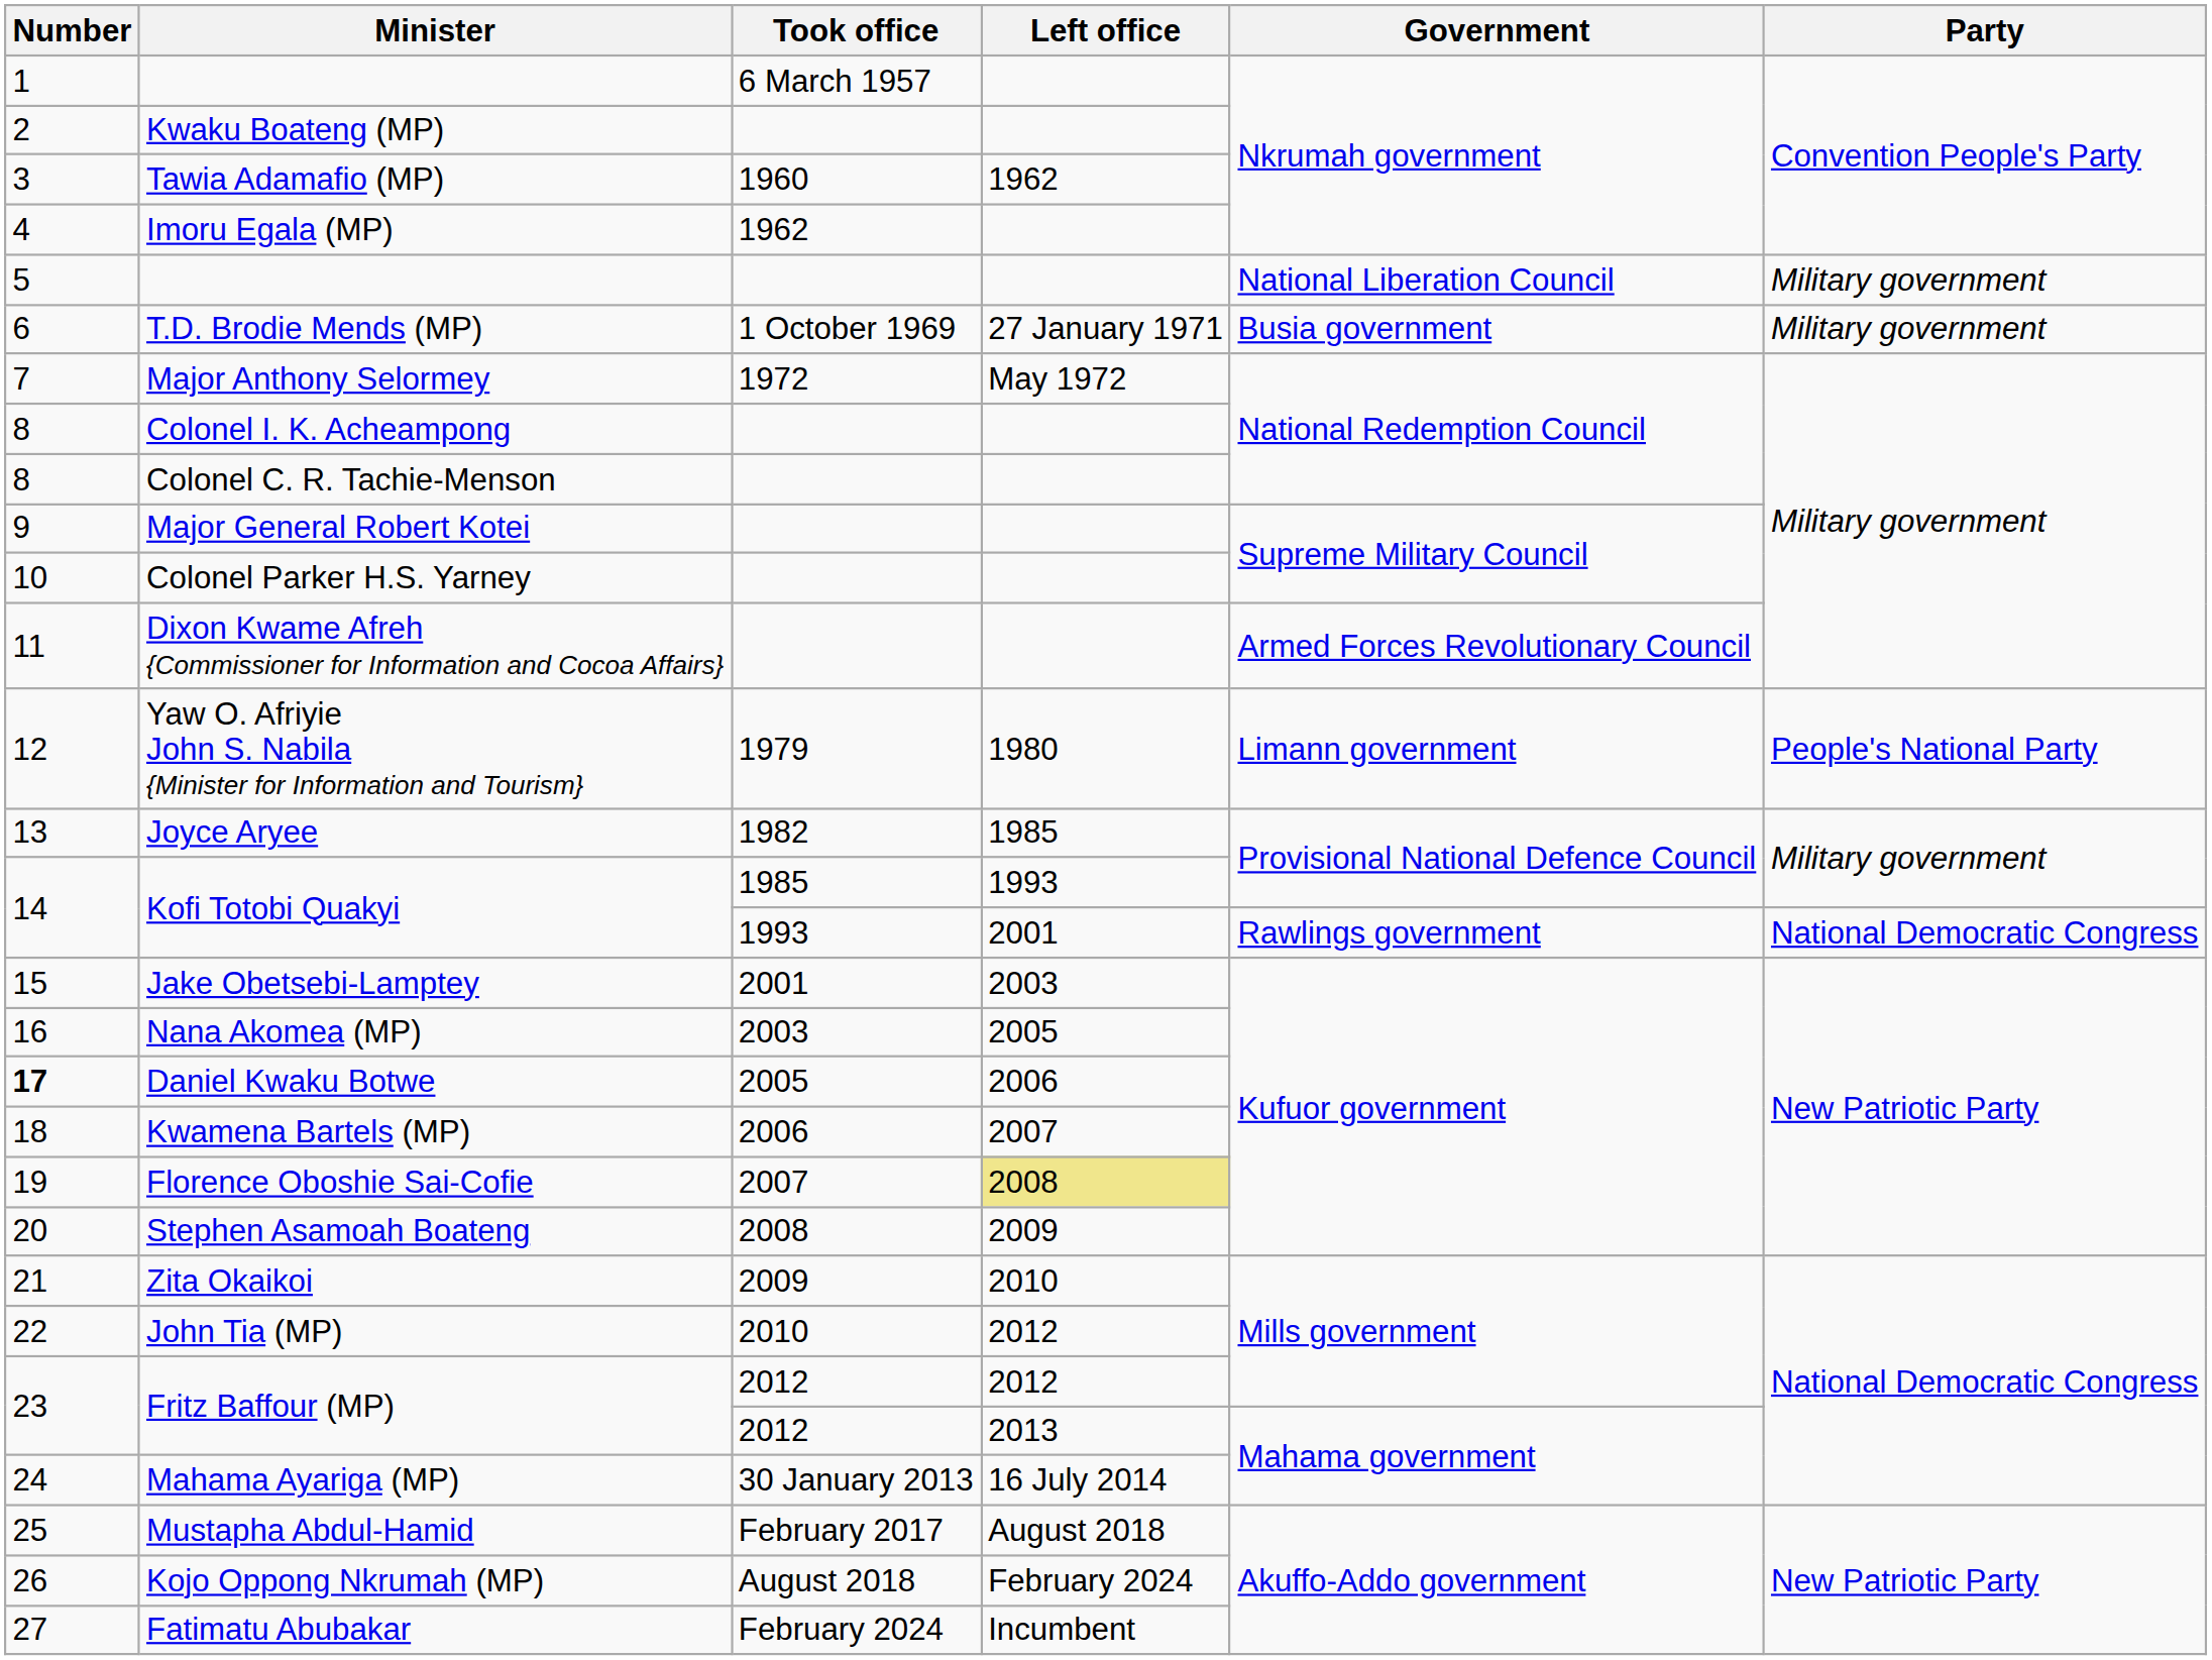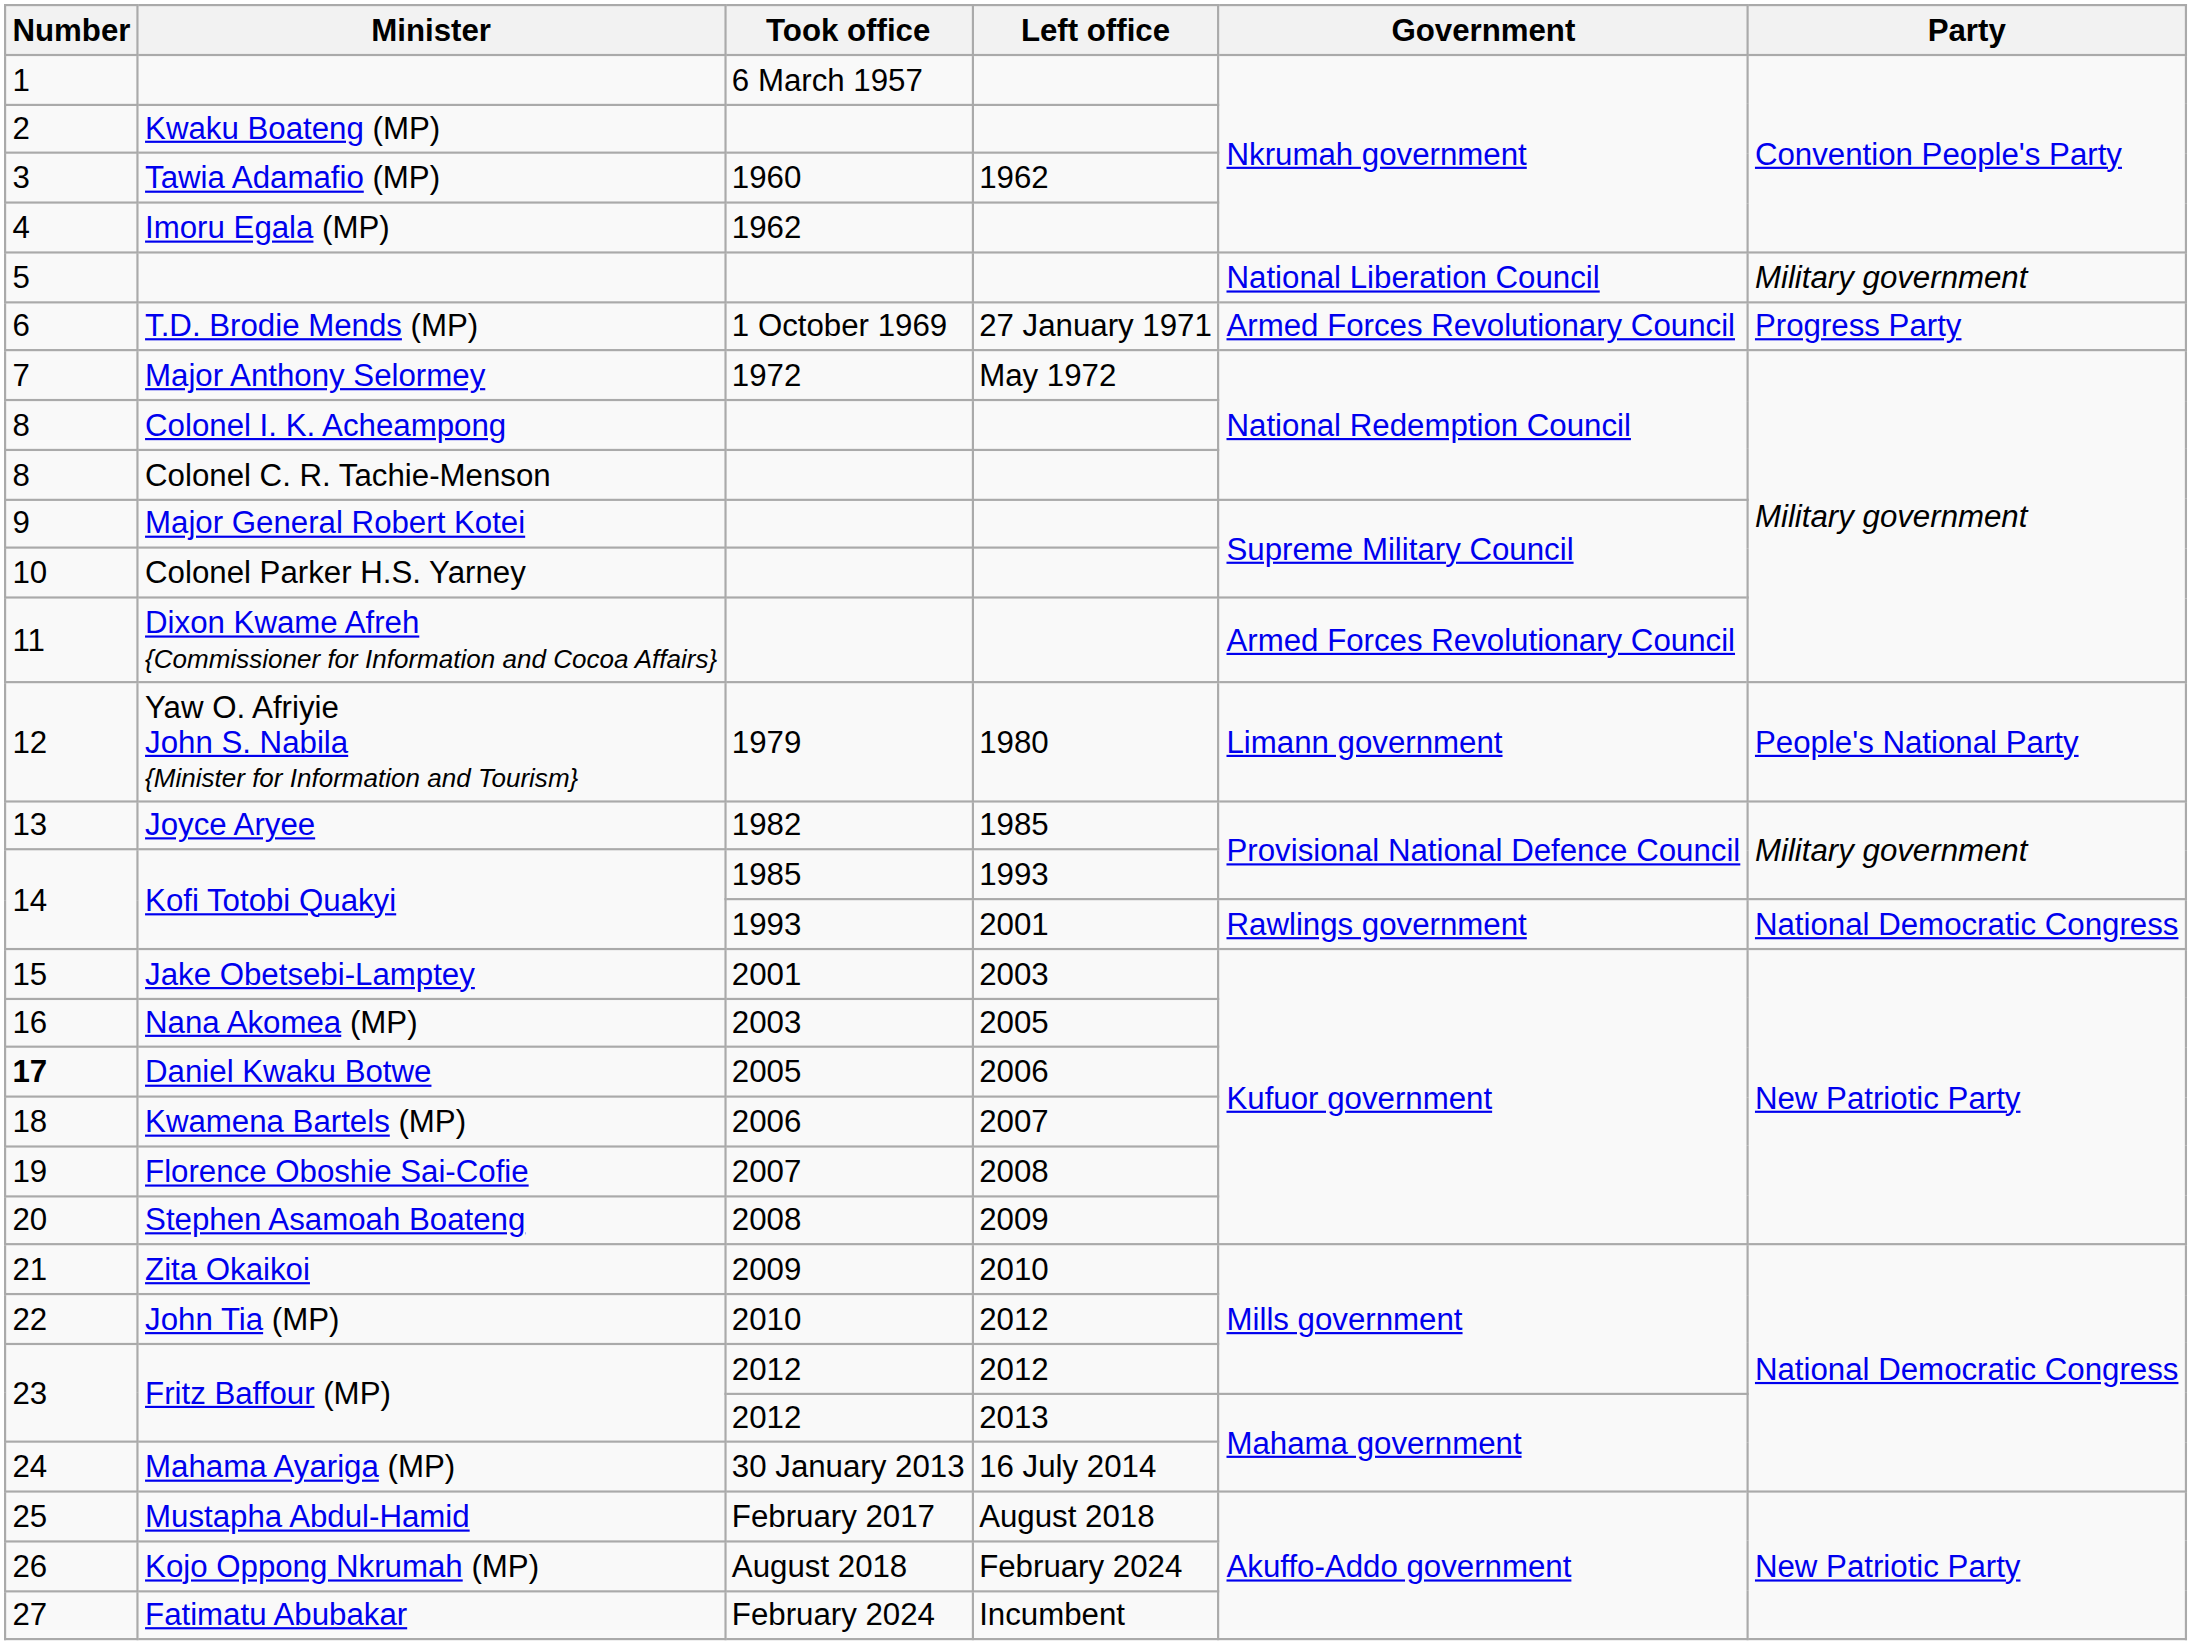T.D. Brodie Mends (MP) | Government: Busia government -> Armed Forces Revolutionary Council
T.D. Brodie Mends (MP) | Party: Military government -> Progress Party
Florence Oboshie Sai-Cofie | Left office: khaki background -> no background
